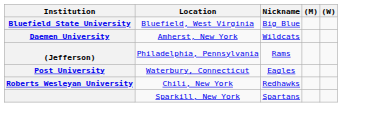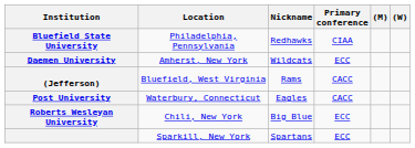+ column: Primary conference | CIAA | ECC | CACC | CACC | ECC | ECC
Bluefield State University | Location: Bluefield, West Virginia -> Philadelphia, Pennsylvania
Bluefield State University | Nickname: Big Blue -> Redhawks
(Jefferson) | Location: Philadelphia, Pennsylvania -> Bluefield, West Virginia
Roberts Wesleyan University | Nickname: Redhawks -> Big Blue
